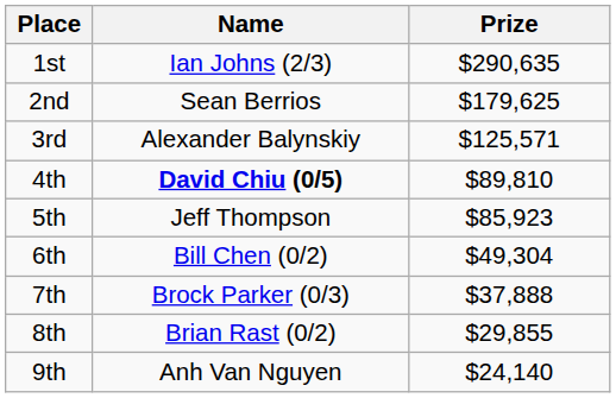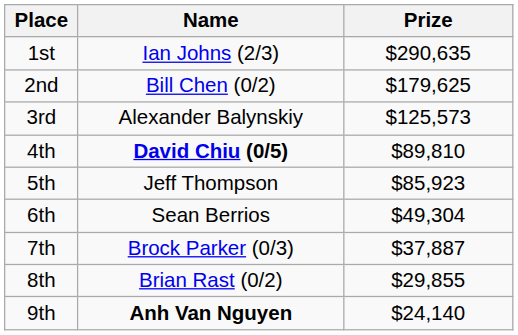2nd | Name: Sean Berrios -> Bill Chen (0/2)
3rd | Prize: $125,571 -> $125,573
6th | Name: Bill Chen (0/2) -> Sean Berrios
7th | Prize: $37,888 -> $37,887
9th | Name: normal -> bold
